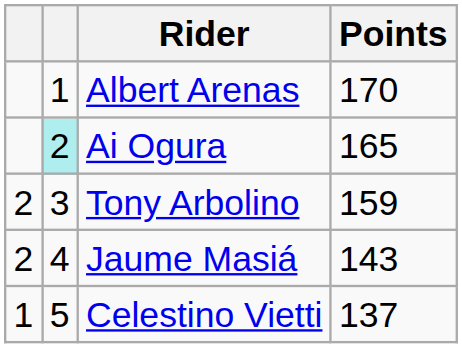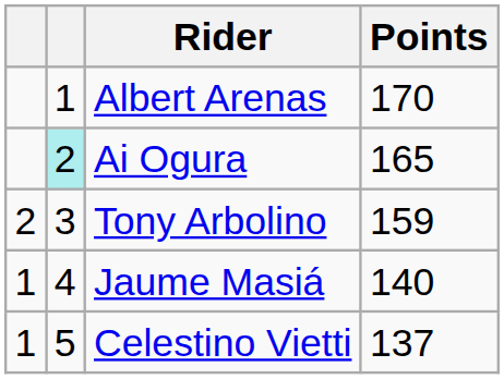Jaume Masiá | column 1: 2 -> 1
Jaume Masiá | Points: 143 -> 140
